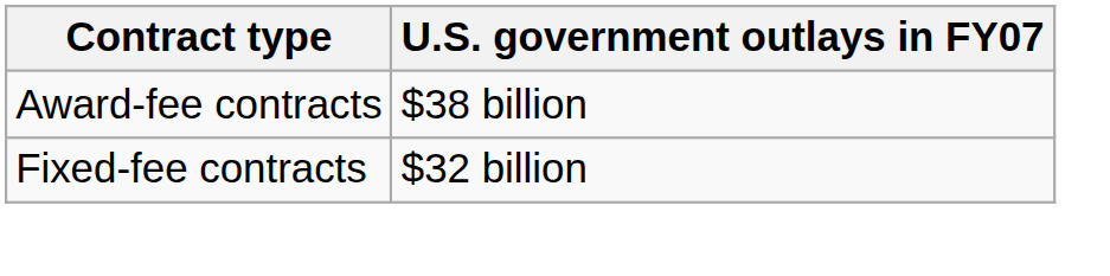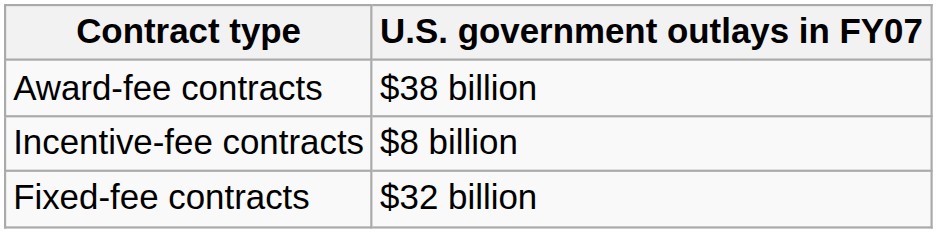+ row: Incentive-fee contracts | $8 billion
